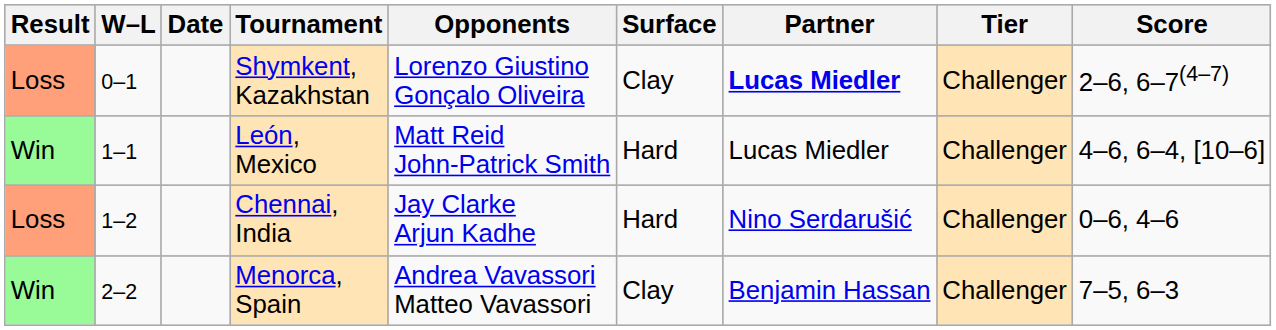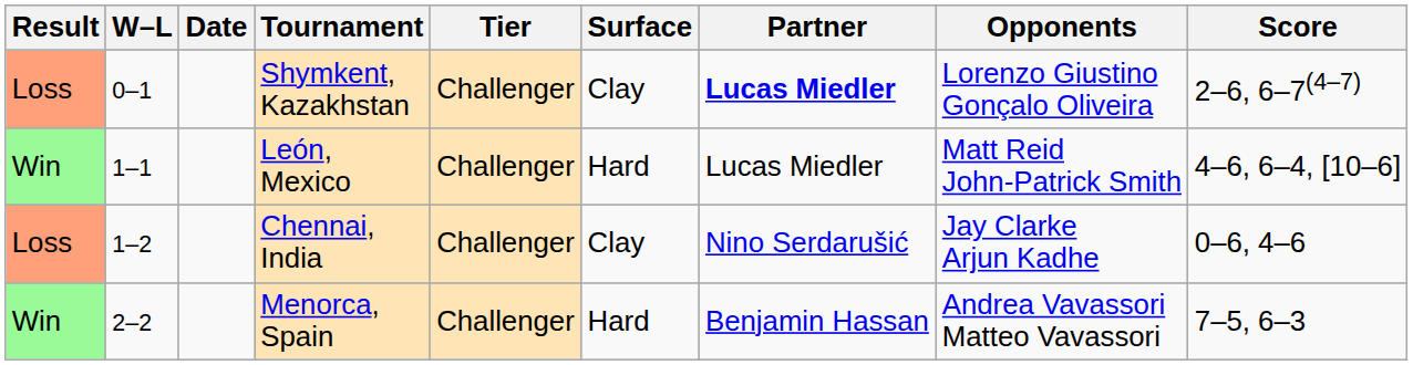columns swapped: Tier <-> Opponents
Chennai, India | Surface: Hard -> Clay
Menorca, Spain | Surface: Clay -> Hard
